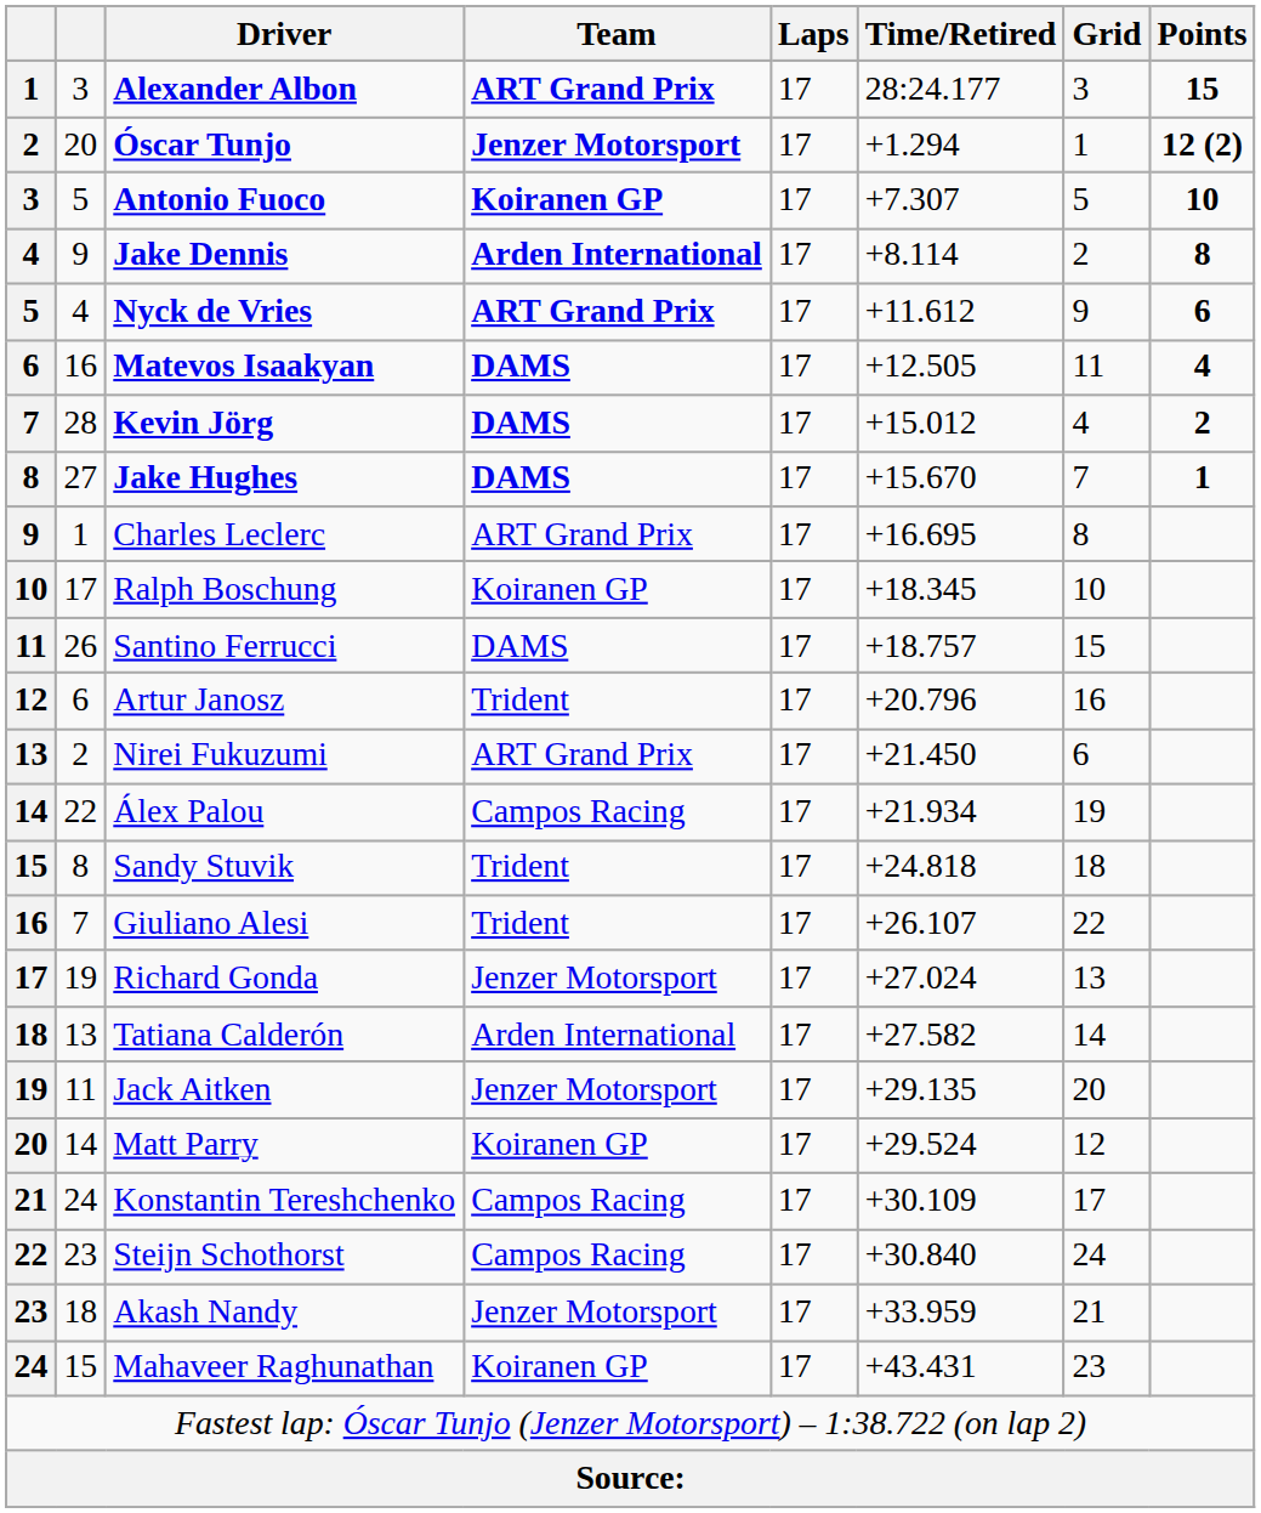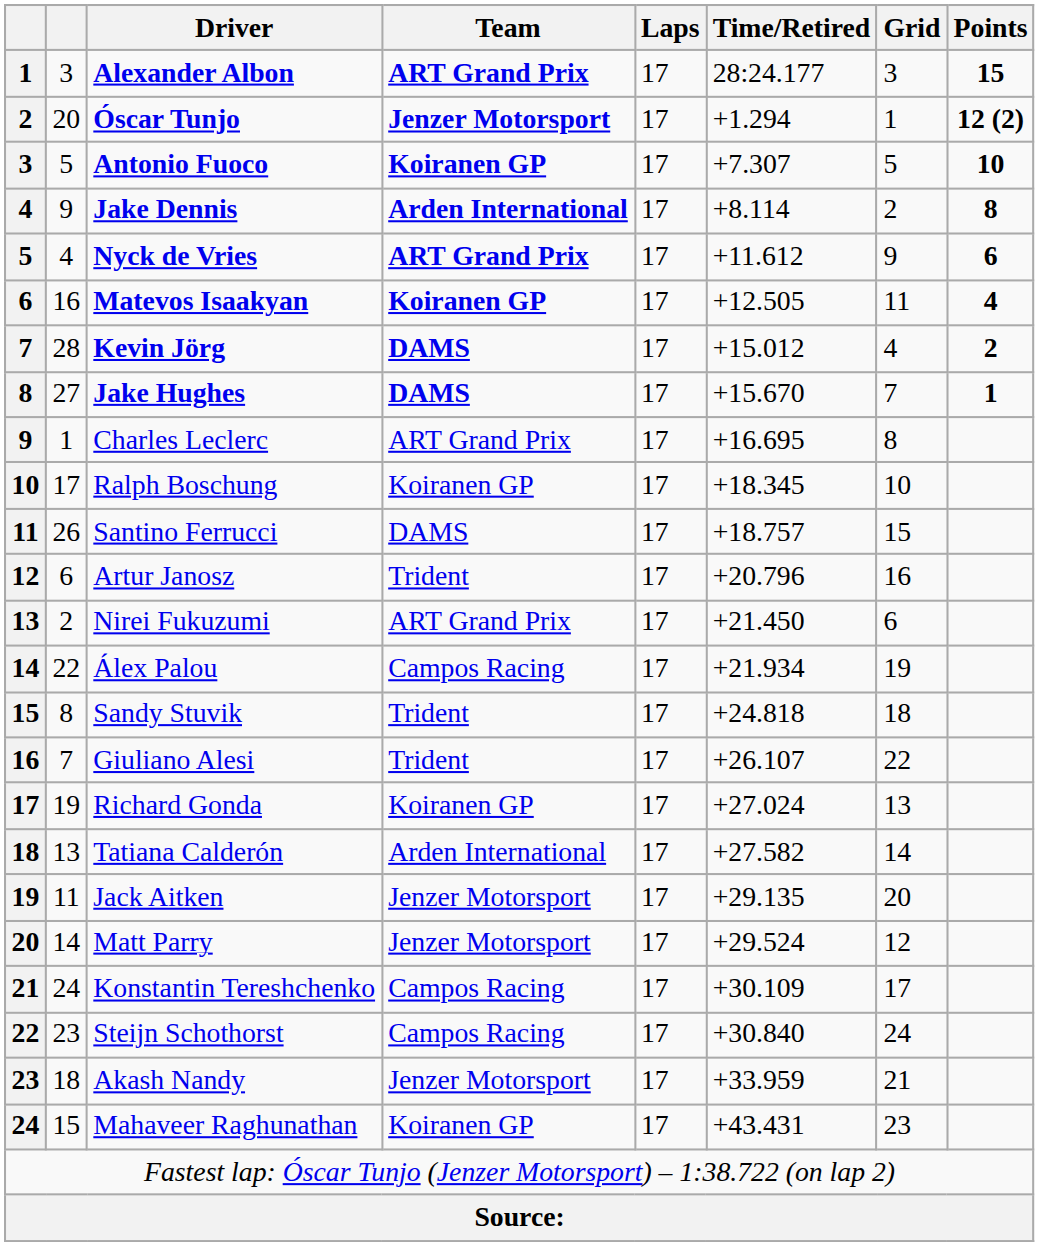Matevos Isaakyan | Team: DAMS -> Koiranen GP
Richard Gonda | Team: Jenzer Motorsport -> Koiranen GP
Matt Parry | Team: Koiranen GP -> Jenzer Motorsport
